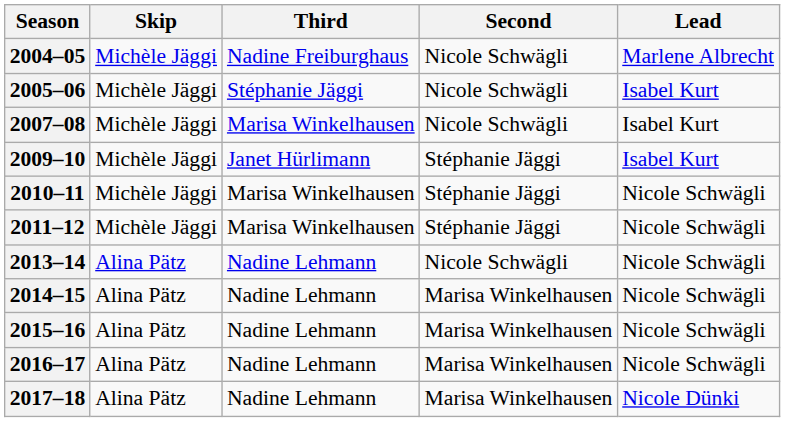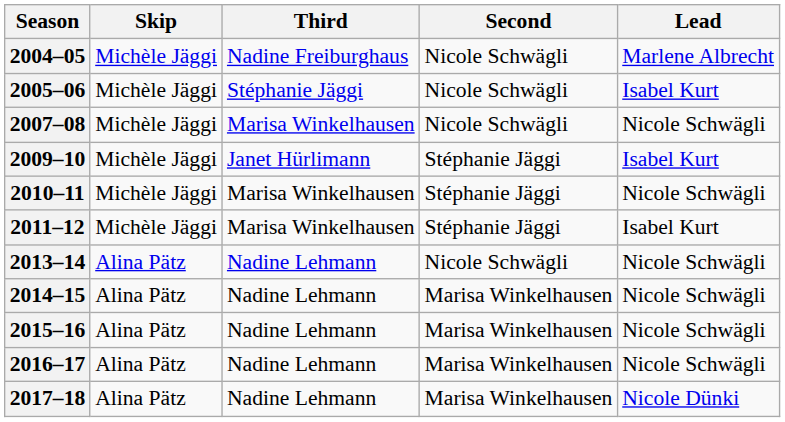2007–08 | Lead: Isabel Kurt -> Nicole Schwägli
2011–12 | Lead: Nicole Schwägli -> Isabel Kurt
